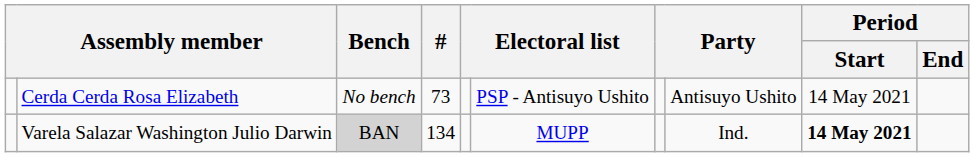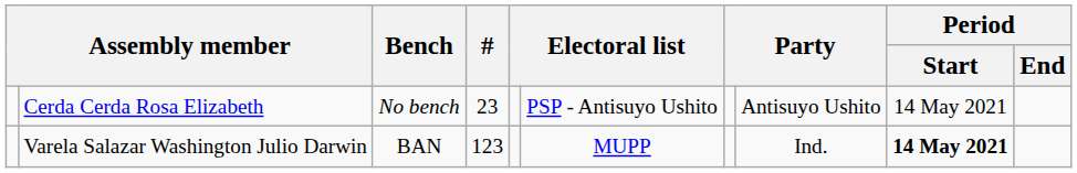Cerda Cerda Rosa Elizabeth | #: 73 -> 23
Varela Salazar Washington Julio Darwin | Bench: lightgrey background -> no background
Varela Salazar Washington Julio Darwin | #: 134 -> 123
